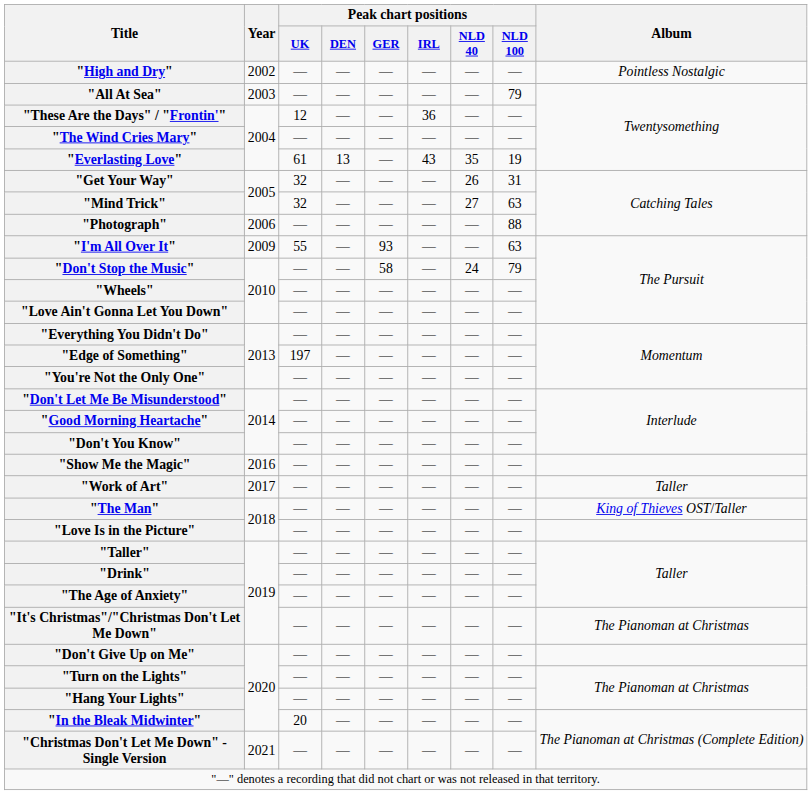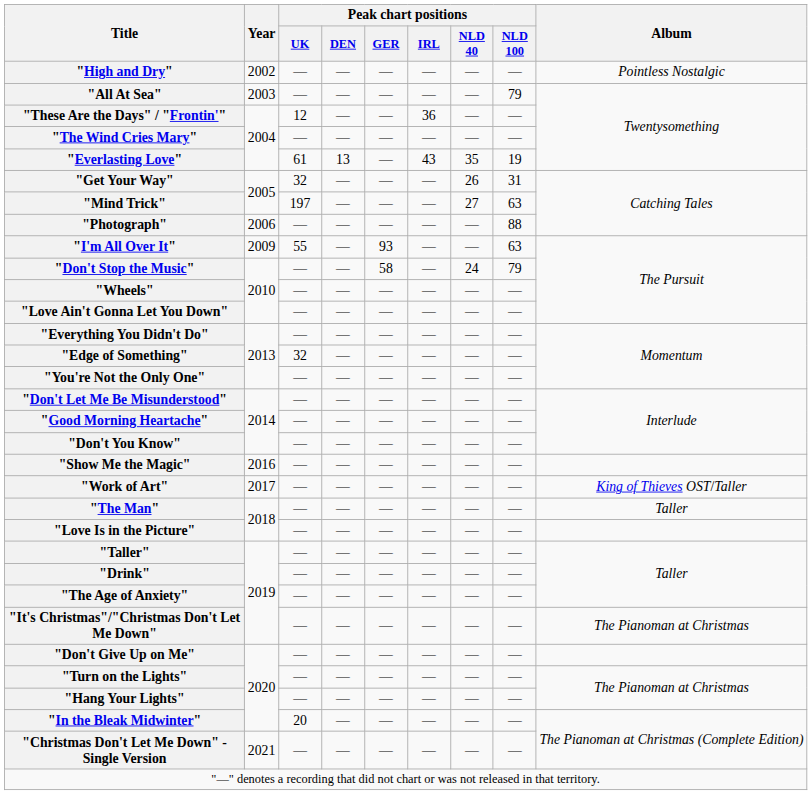"Mind Trick" | Peak chart positions / UK: 32 -> 197
"Edge of Something" | Peak chart positions / UK: 197 -> 32
"Work of Art" | Album: Taller -> King of Thieves OST/Taller
"The Man" | Album: King of Thieves OST/Taller -> Taller
